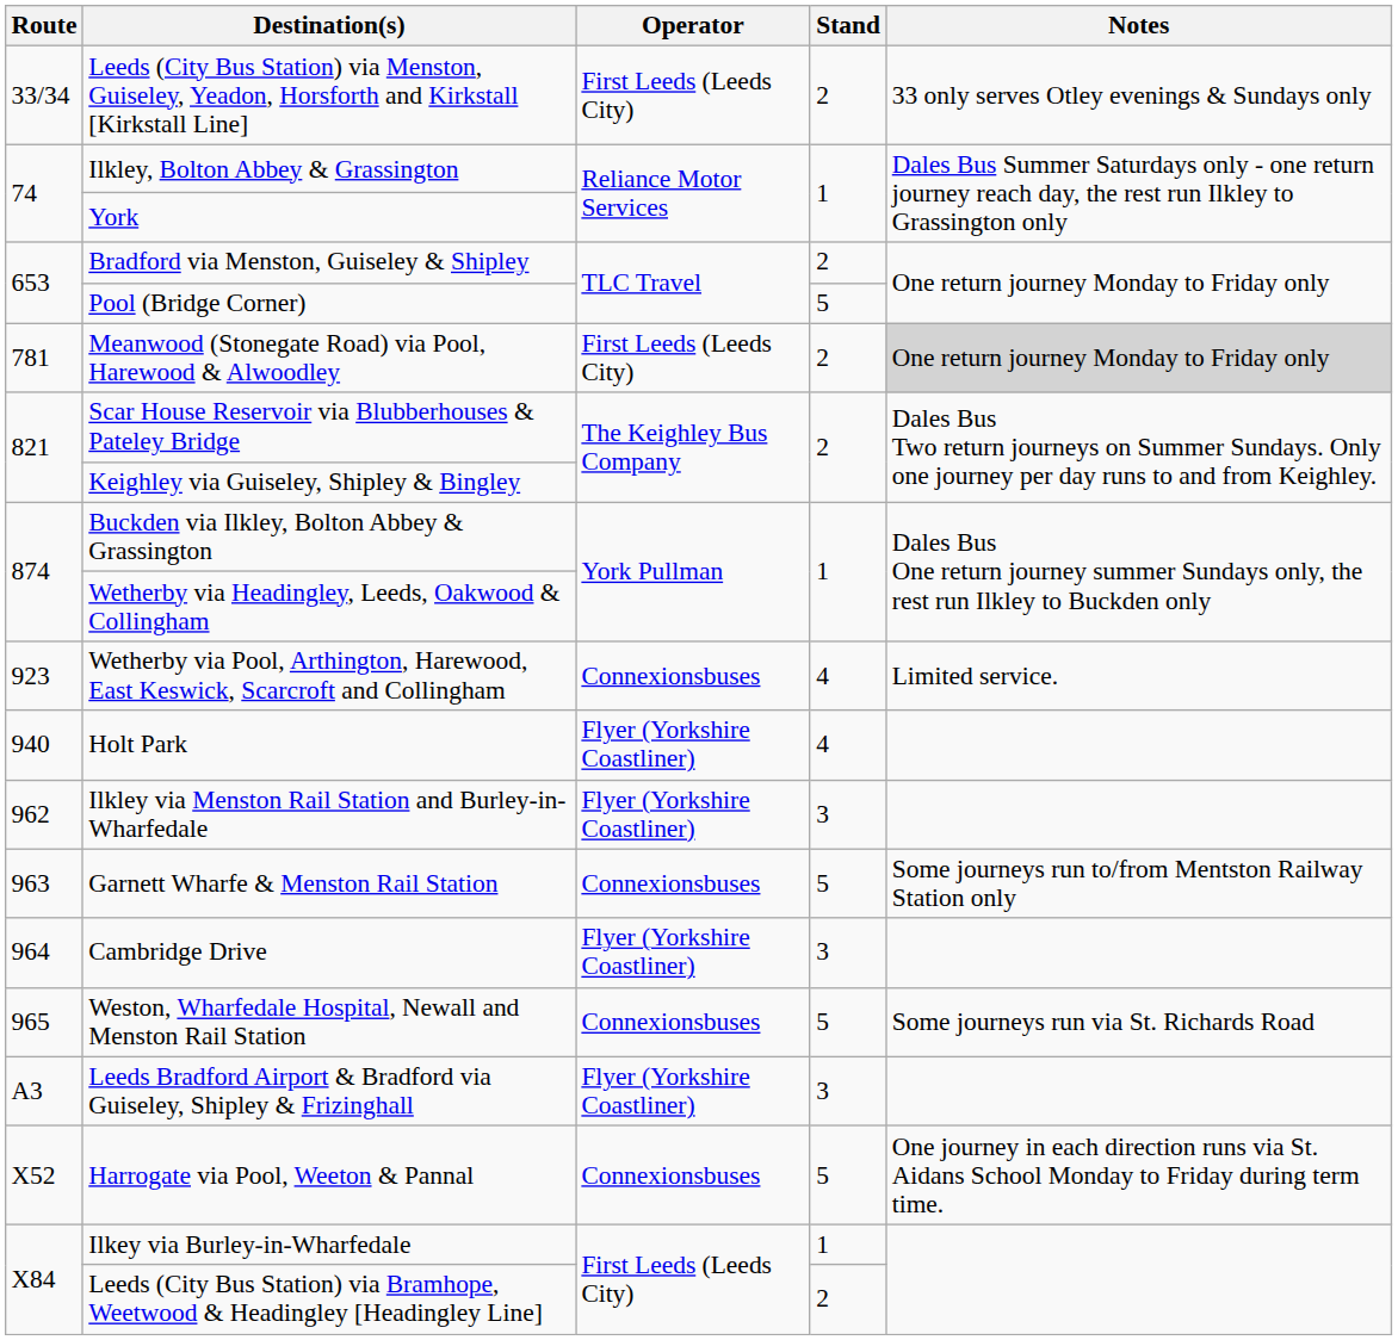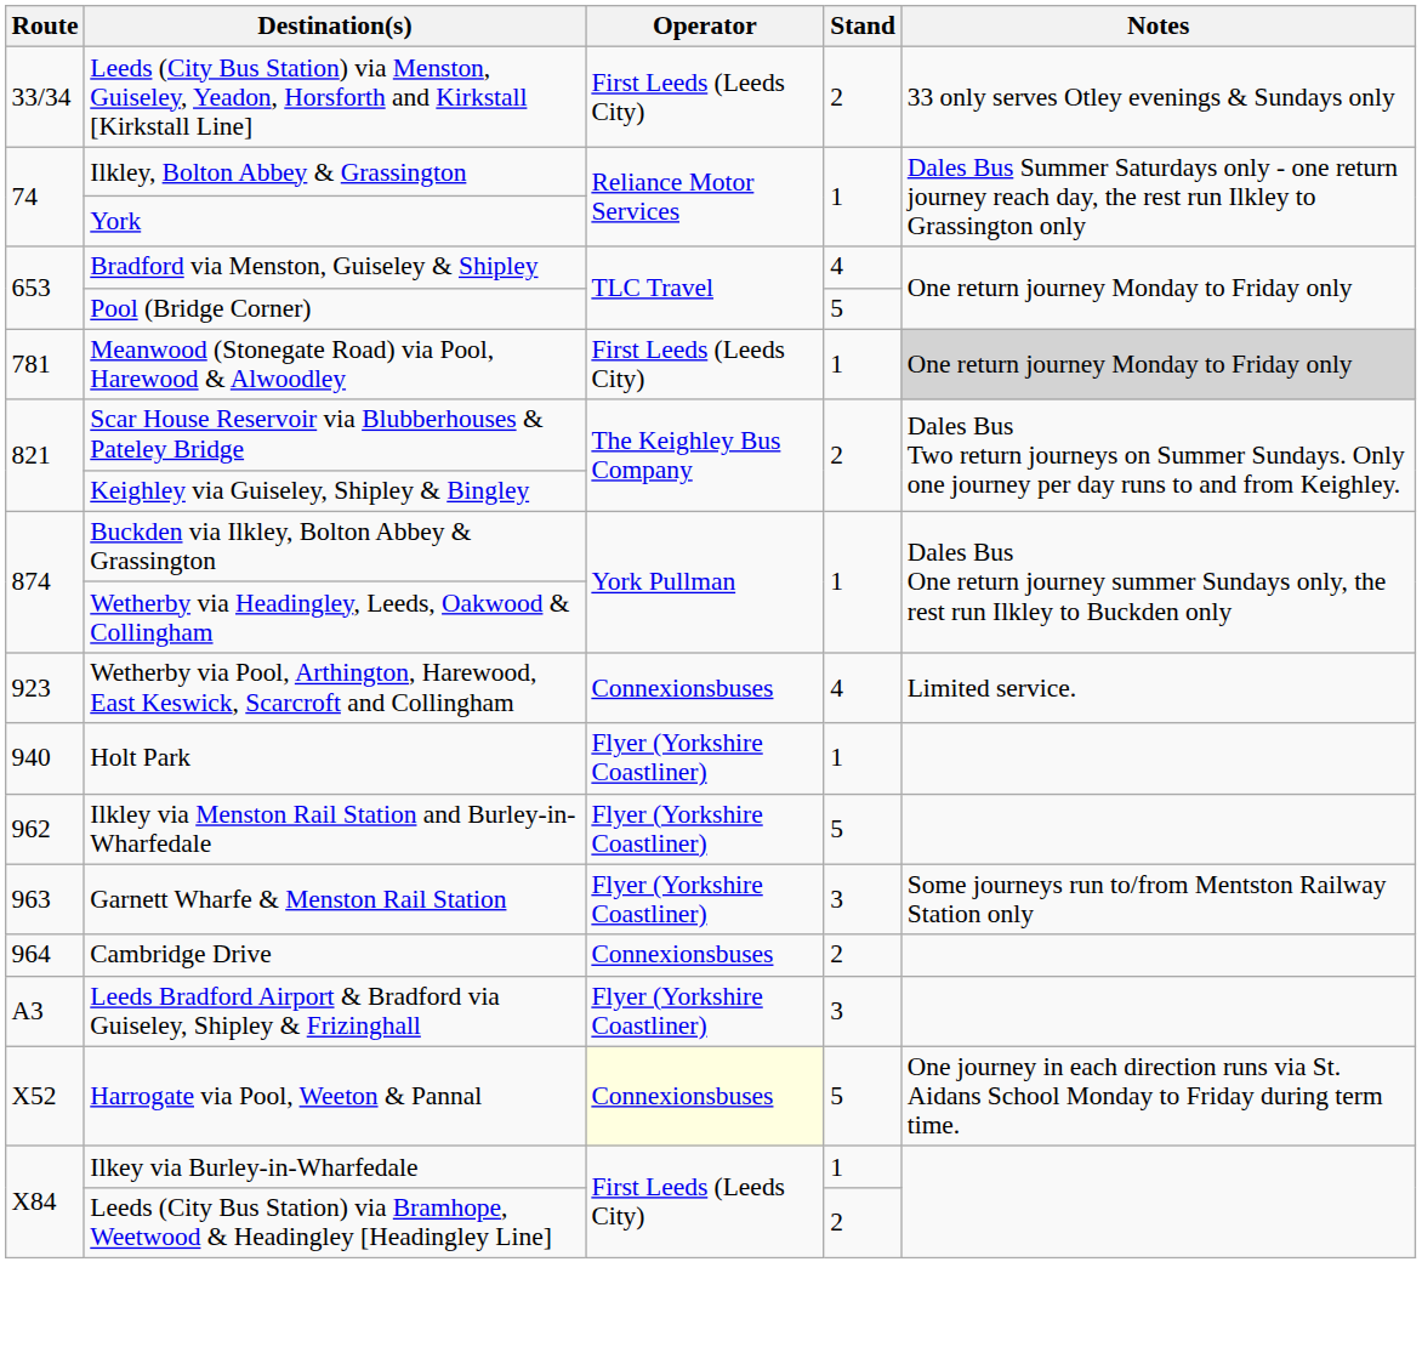Bradford via Menston, Guiseley & Shipley | Stand: 2 -> 4
Meanwood (Stonegate Road) via Pool, Harewood & Alwoodley | Stand: 2 -> 1
Holt Park | Stand: 4 -> 1
Ilkley via Menston Rail Station and Burley-in-Wharfedale | Stand: 3 -> 5
Garnett Wharfe & Menston Rail Station | Operator: Connexionsbuses -> Flyer (Yorkshire Coastliner)
Garnett Wharfe & Menston Rail Station | Stand: 5 -> 3
Cambridge Drive | Operator: Flyer (Yorkshire Coastliner) -> Connexionsbuses
Cambridge Drive | Stand: 3 -> 2
- row: 965 | Weston, Wharfedale Hospital, Newall and Menston Rail Station | Connexionsbuses | 5 | Some journeys run via St. Richards Road
Harrogate via Pool, Weeton & Pannal | Operator: no background -> lightyellow background
